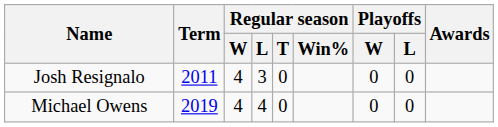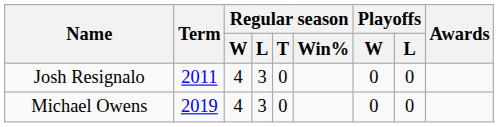Michael Owens | Regular season / L: 4 -> 3
